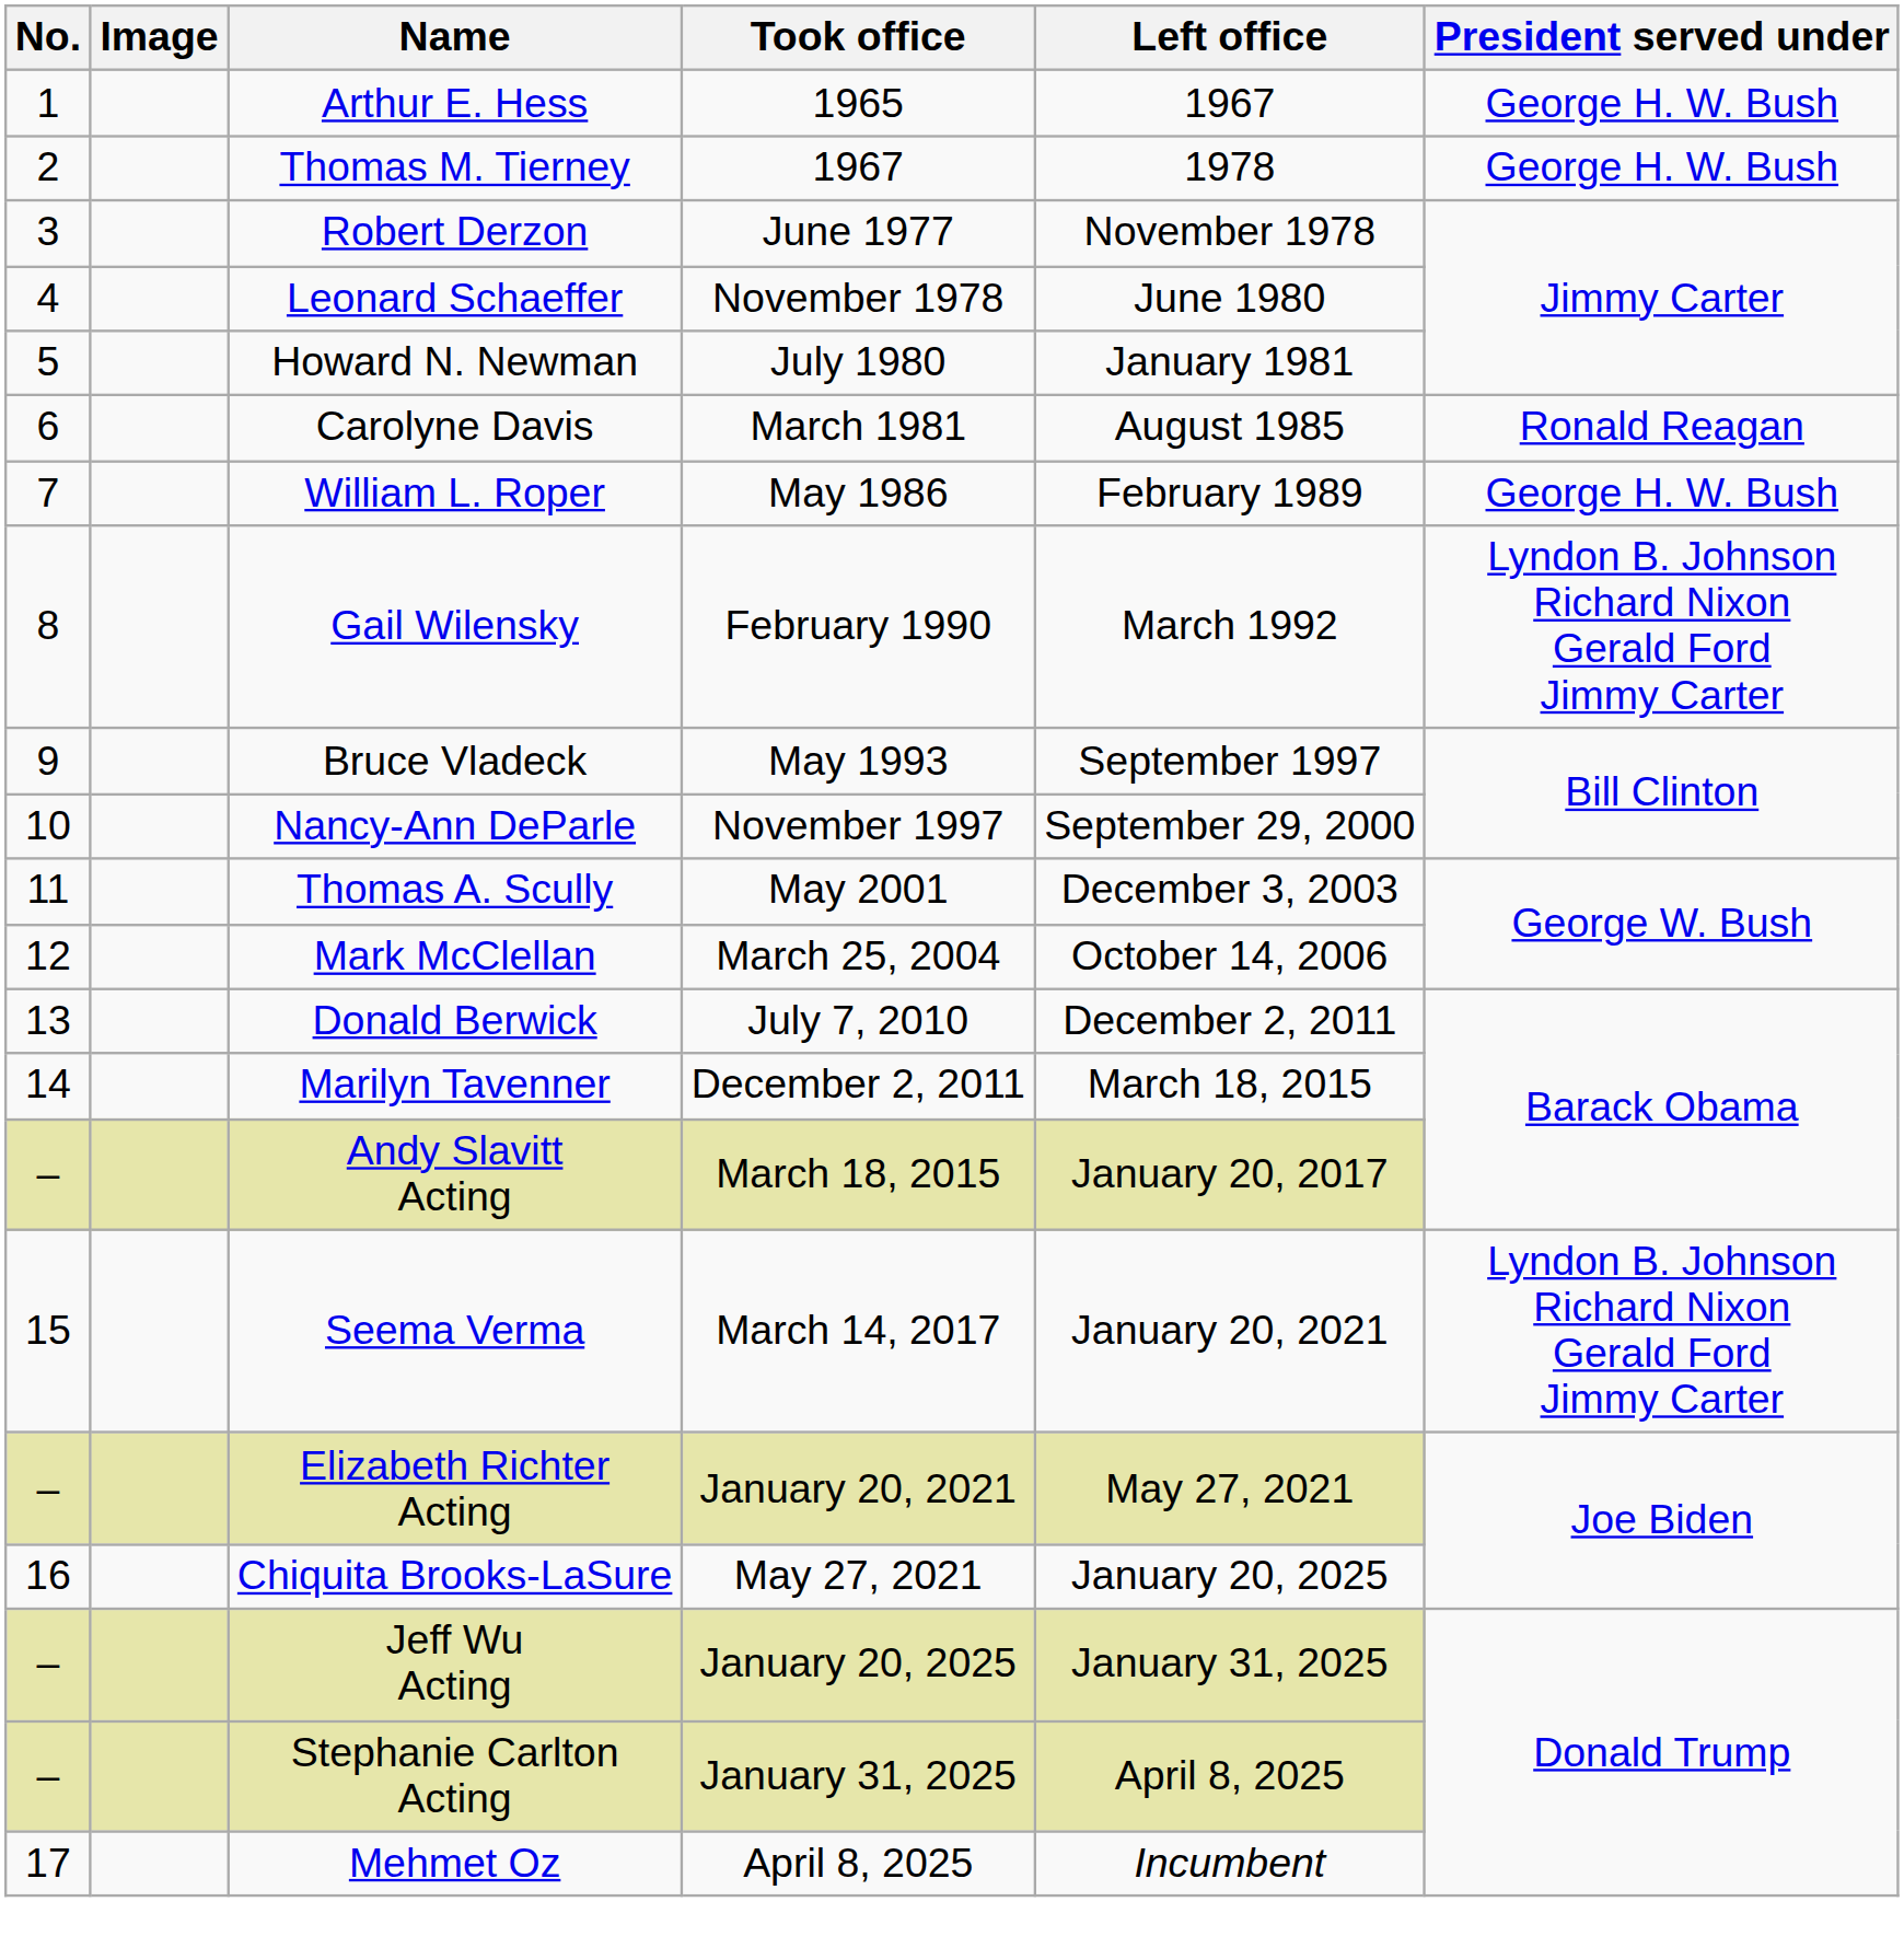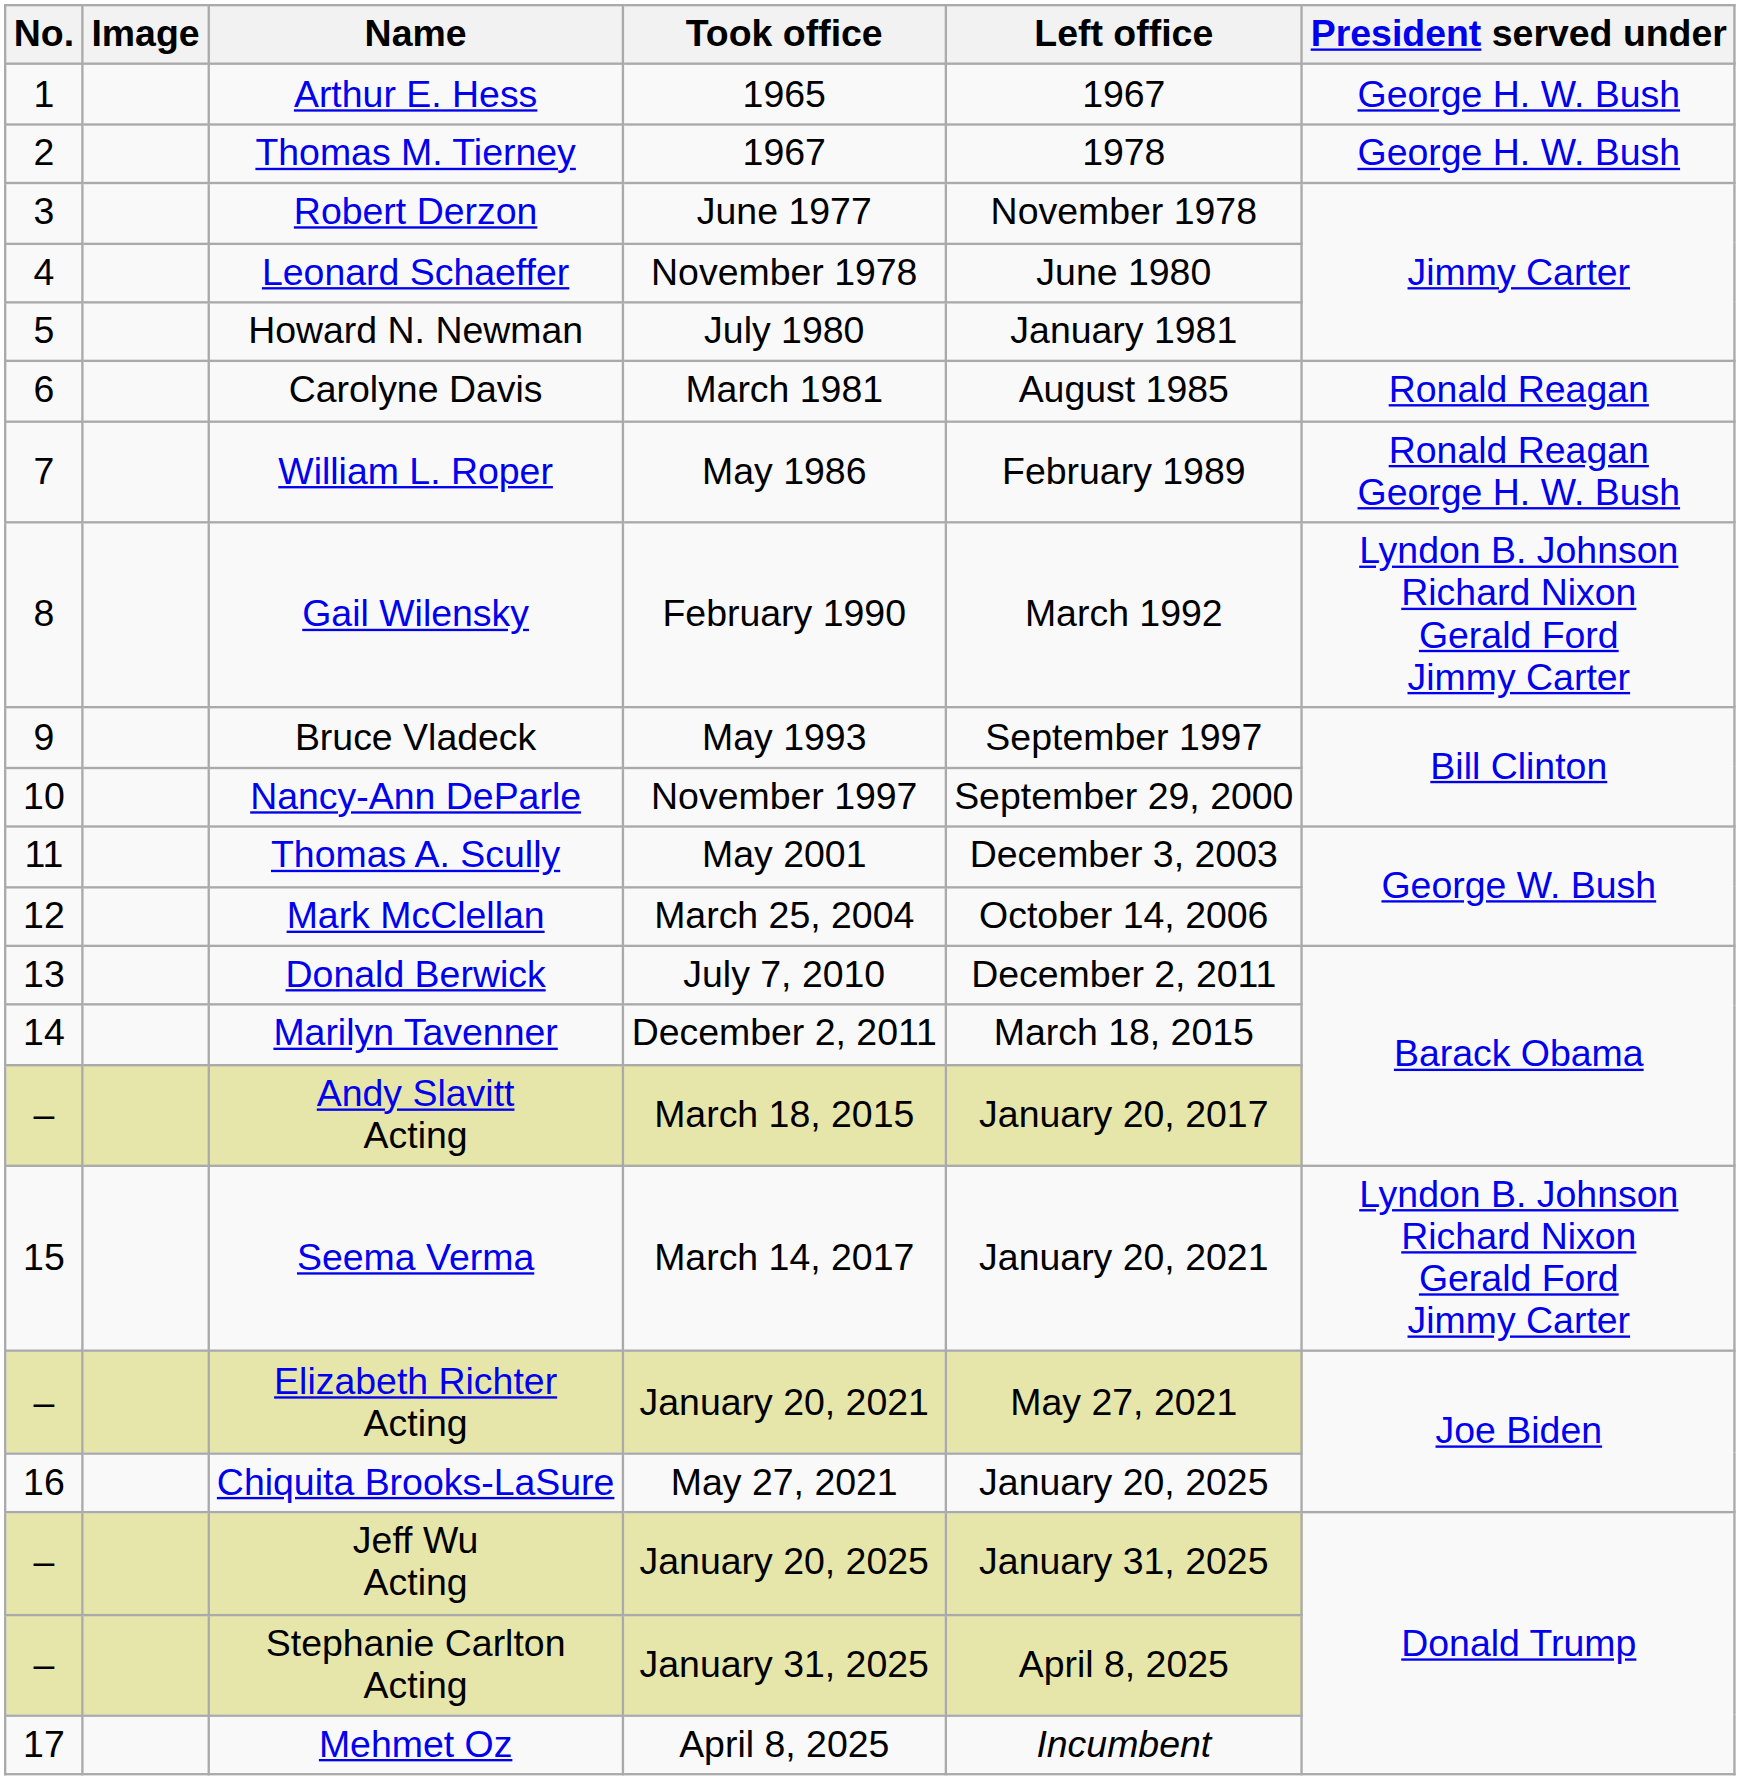William L. Roper | President served under: George H. W. Bush -> Ronald Reagan George H. W. Bush
